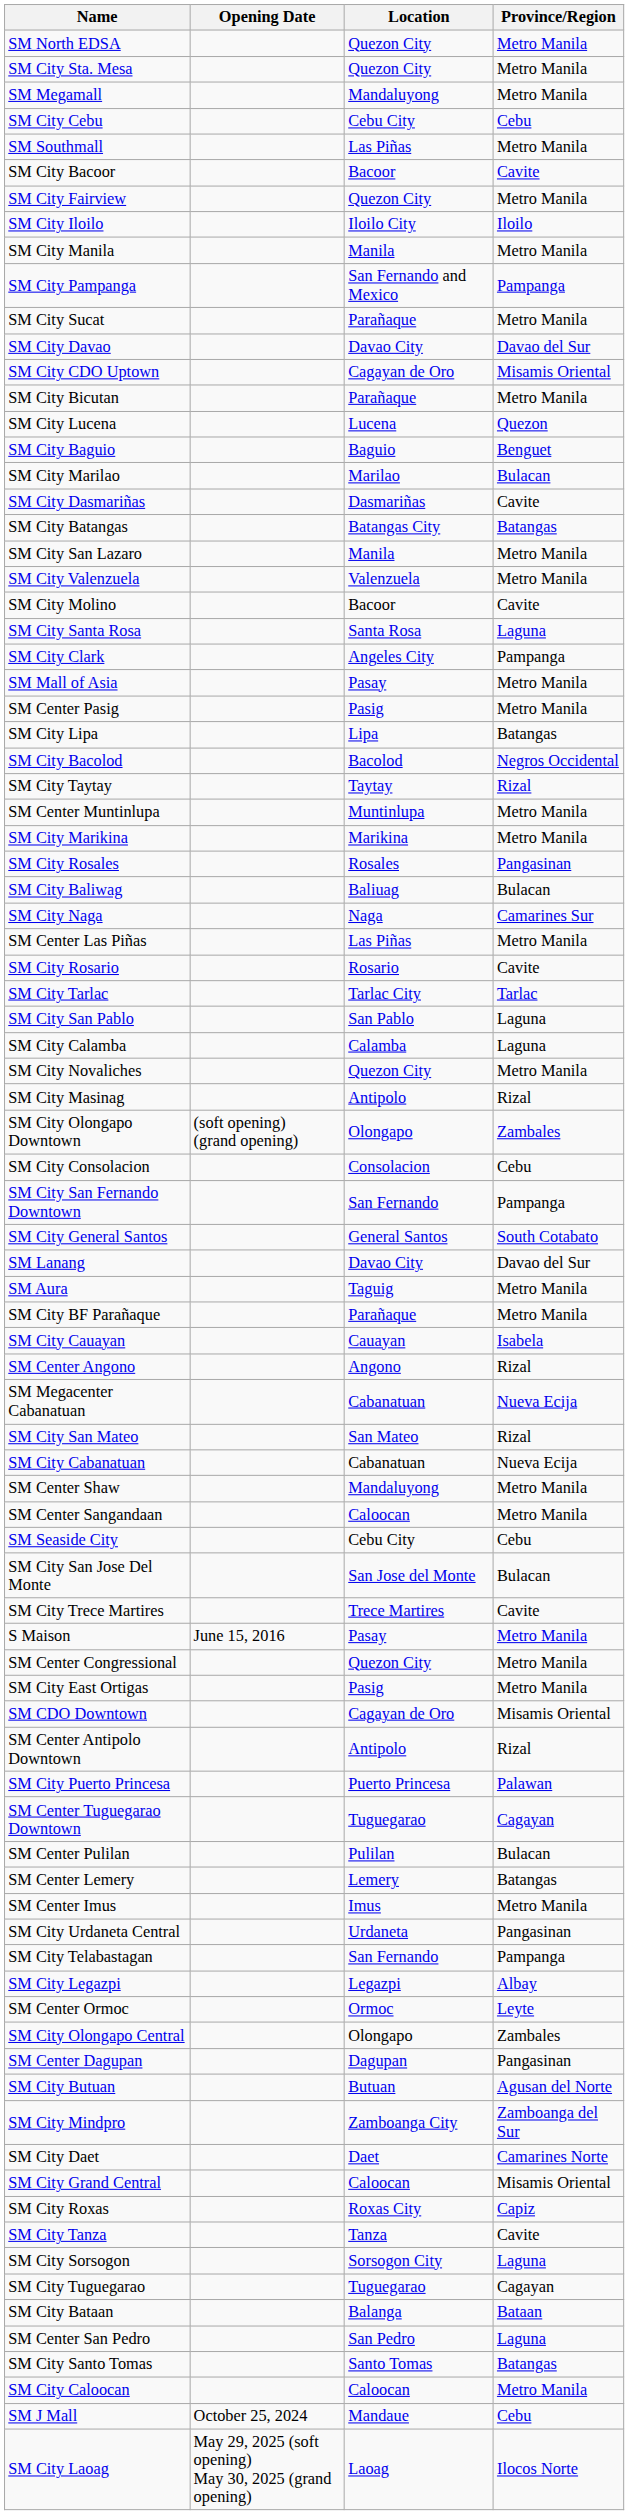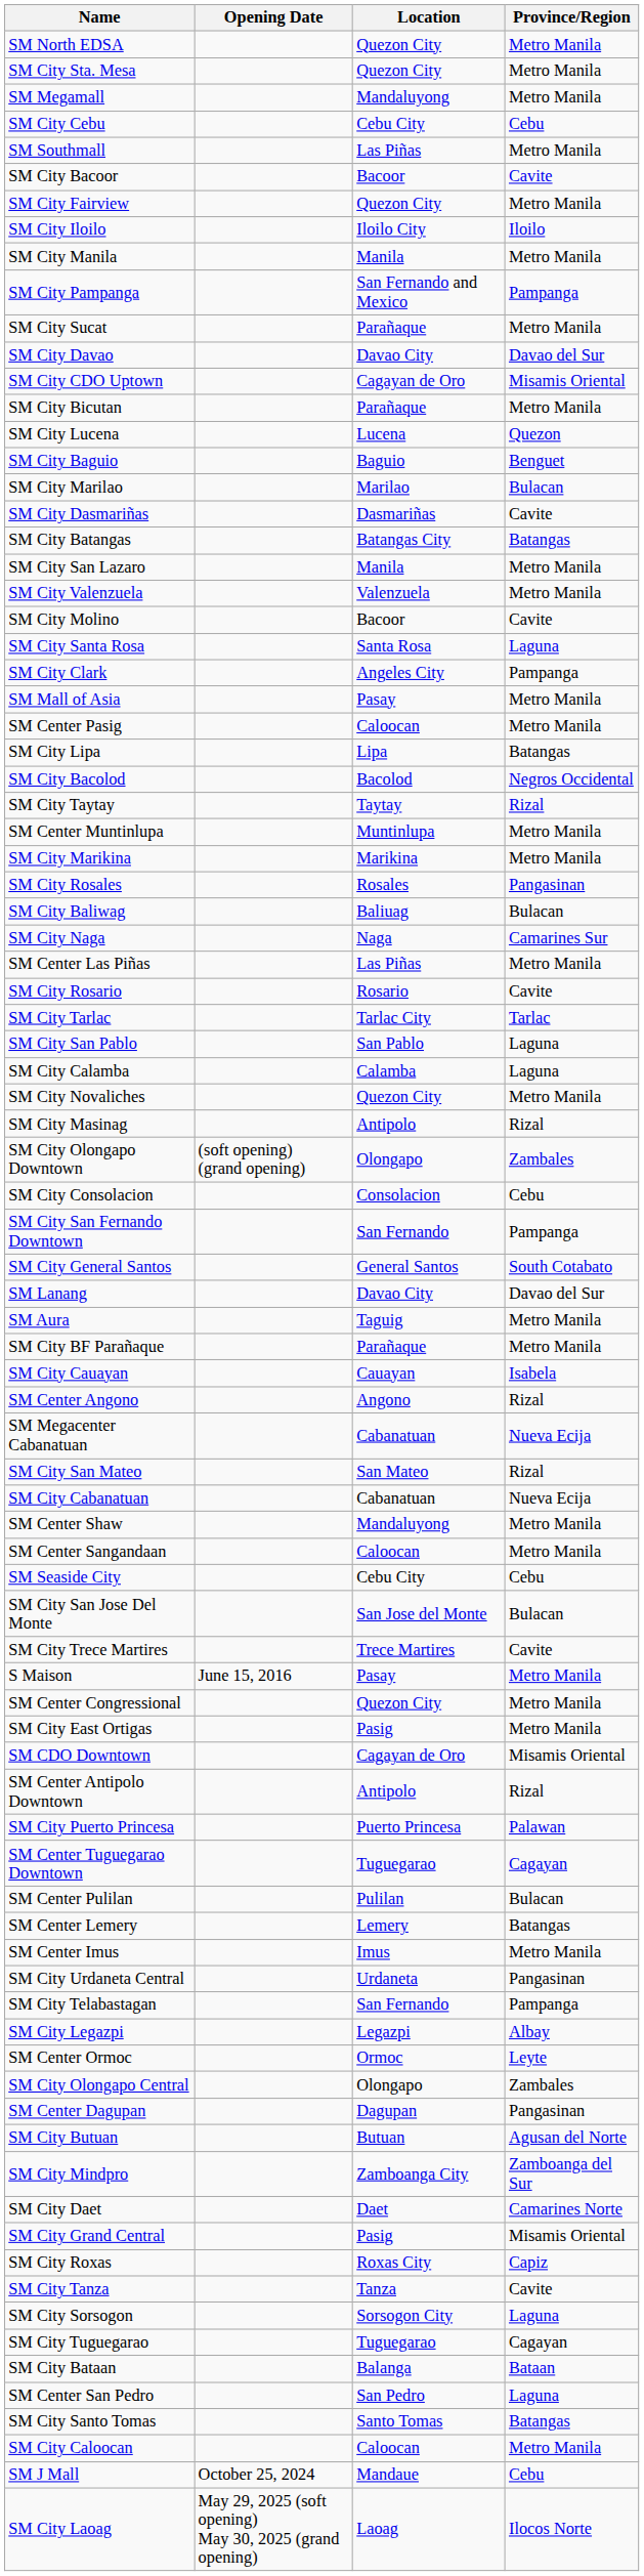SM Center Pasig | Location: Pasig -> Caloocan
SM City Grand Central | Location: Caloocan -> Pasig
